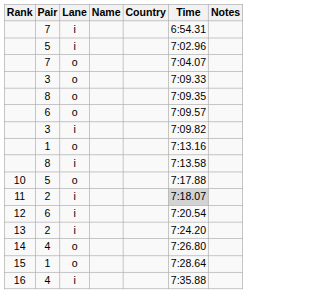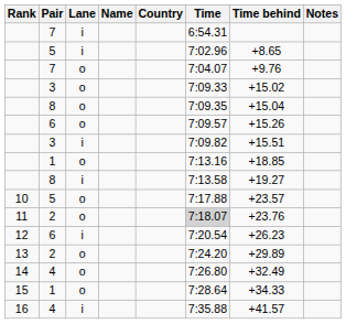+ column: Time behind | +8.65 | +9.76 | +15.02 | +15.04 | +15.26 | +15.51 | +18.85 | +19.27 | +23.57 | +23.76 | +26.23 | +29.89 | +32.49 | +34.33 | +41.57
11 | Lane: i -> o
13 | Lane: i -> o
